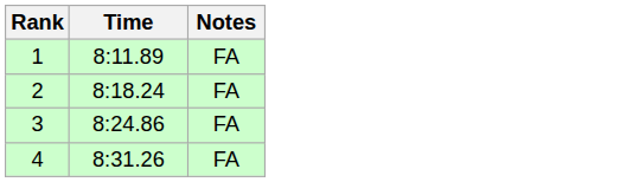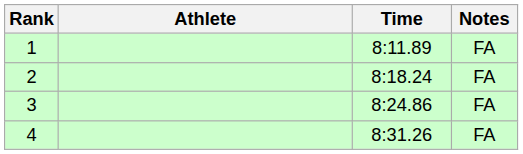+ column: Athlete
